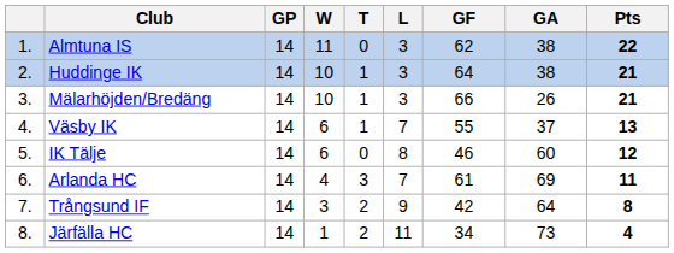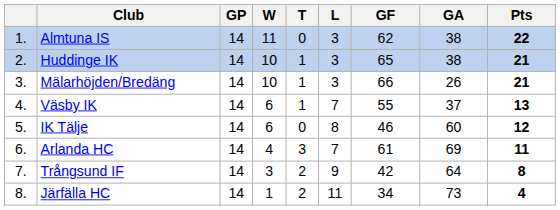Huddinge IK | GF: 64 -> 65
